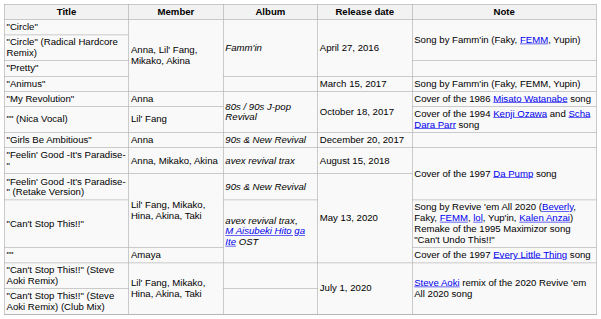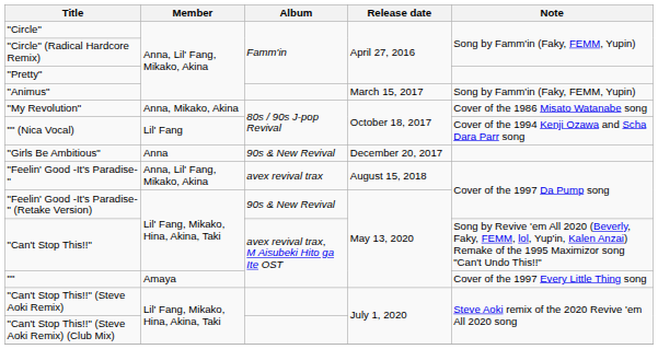"My Revolution" | Member: Anna -> Anna, Mikako, Akina
"Feelin' Good -It's Paradise-" | Member: Anna, Mikako, Akina -> Anna, Lil' Fang, Mikako, Akina
